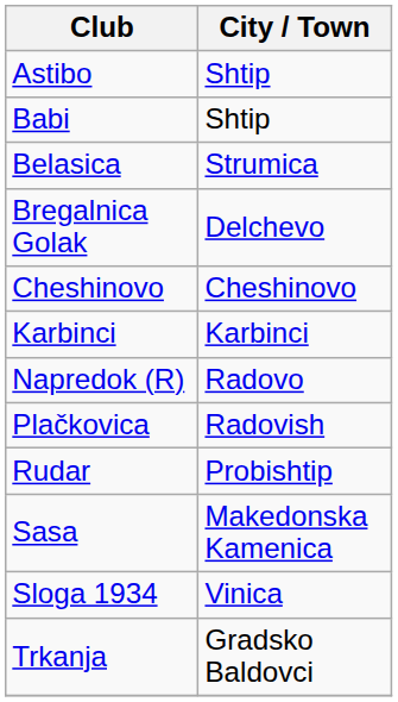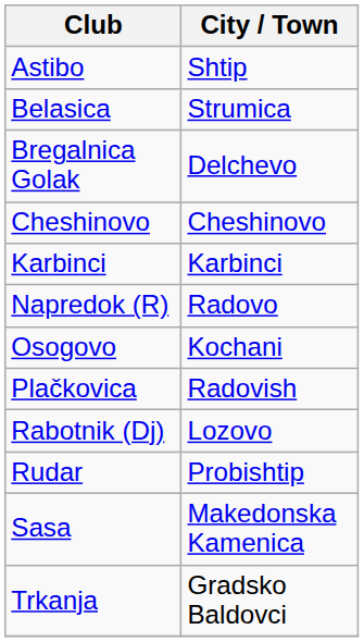- row: Babi | Shtip
+ row: Osogovo | Kochani
+ row: Rabotnik (Dj) | Lozovo
- row: Sloga 1934 | Vinica
